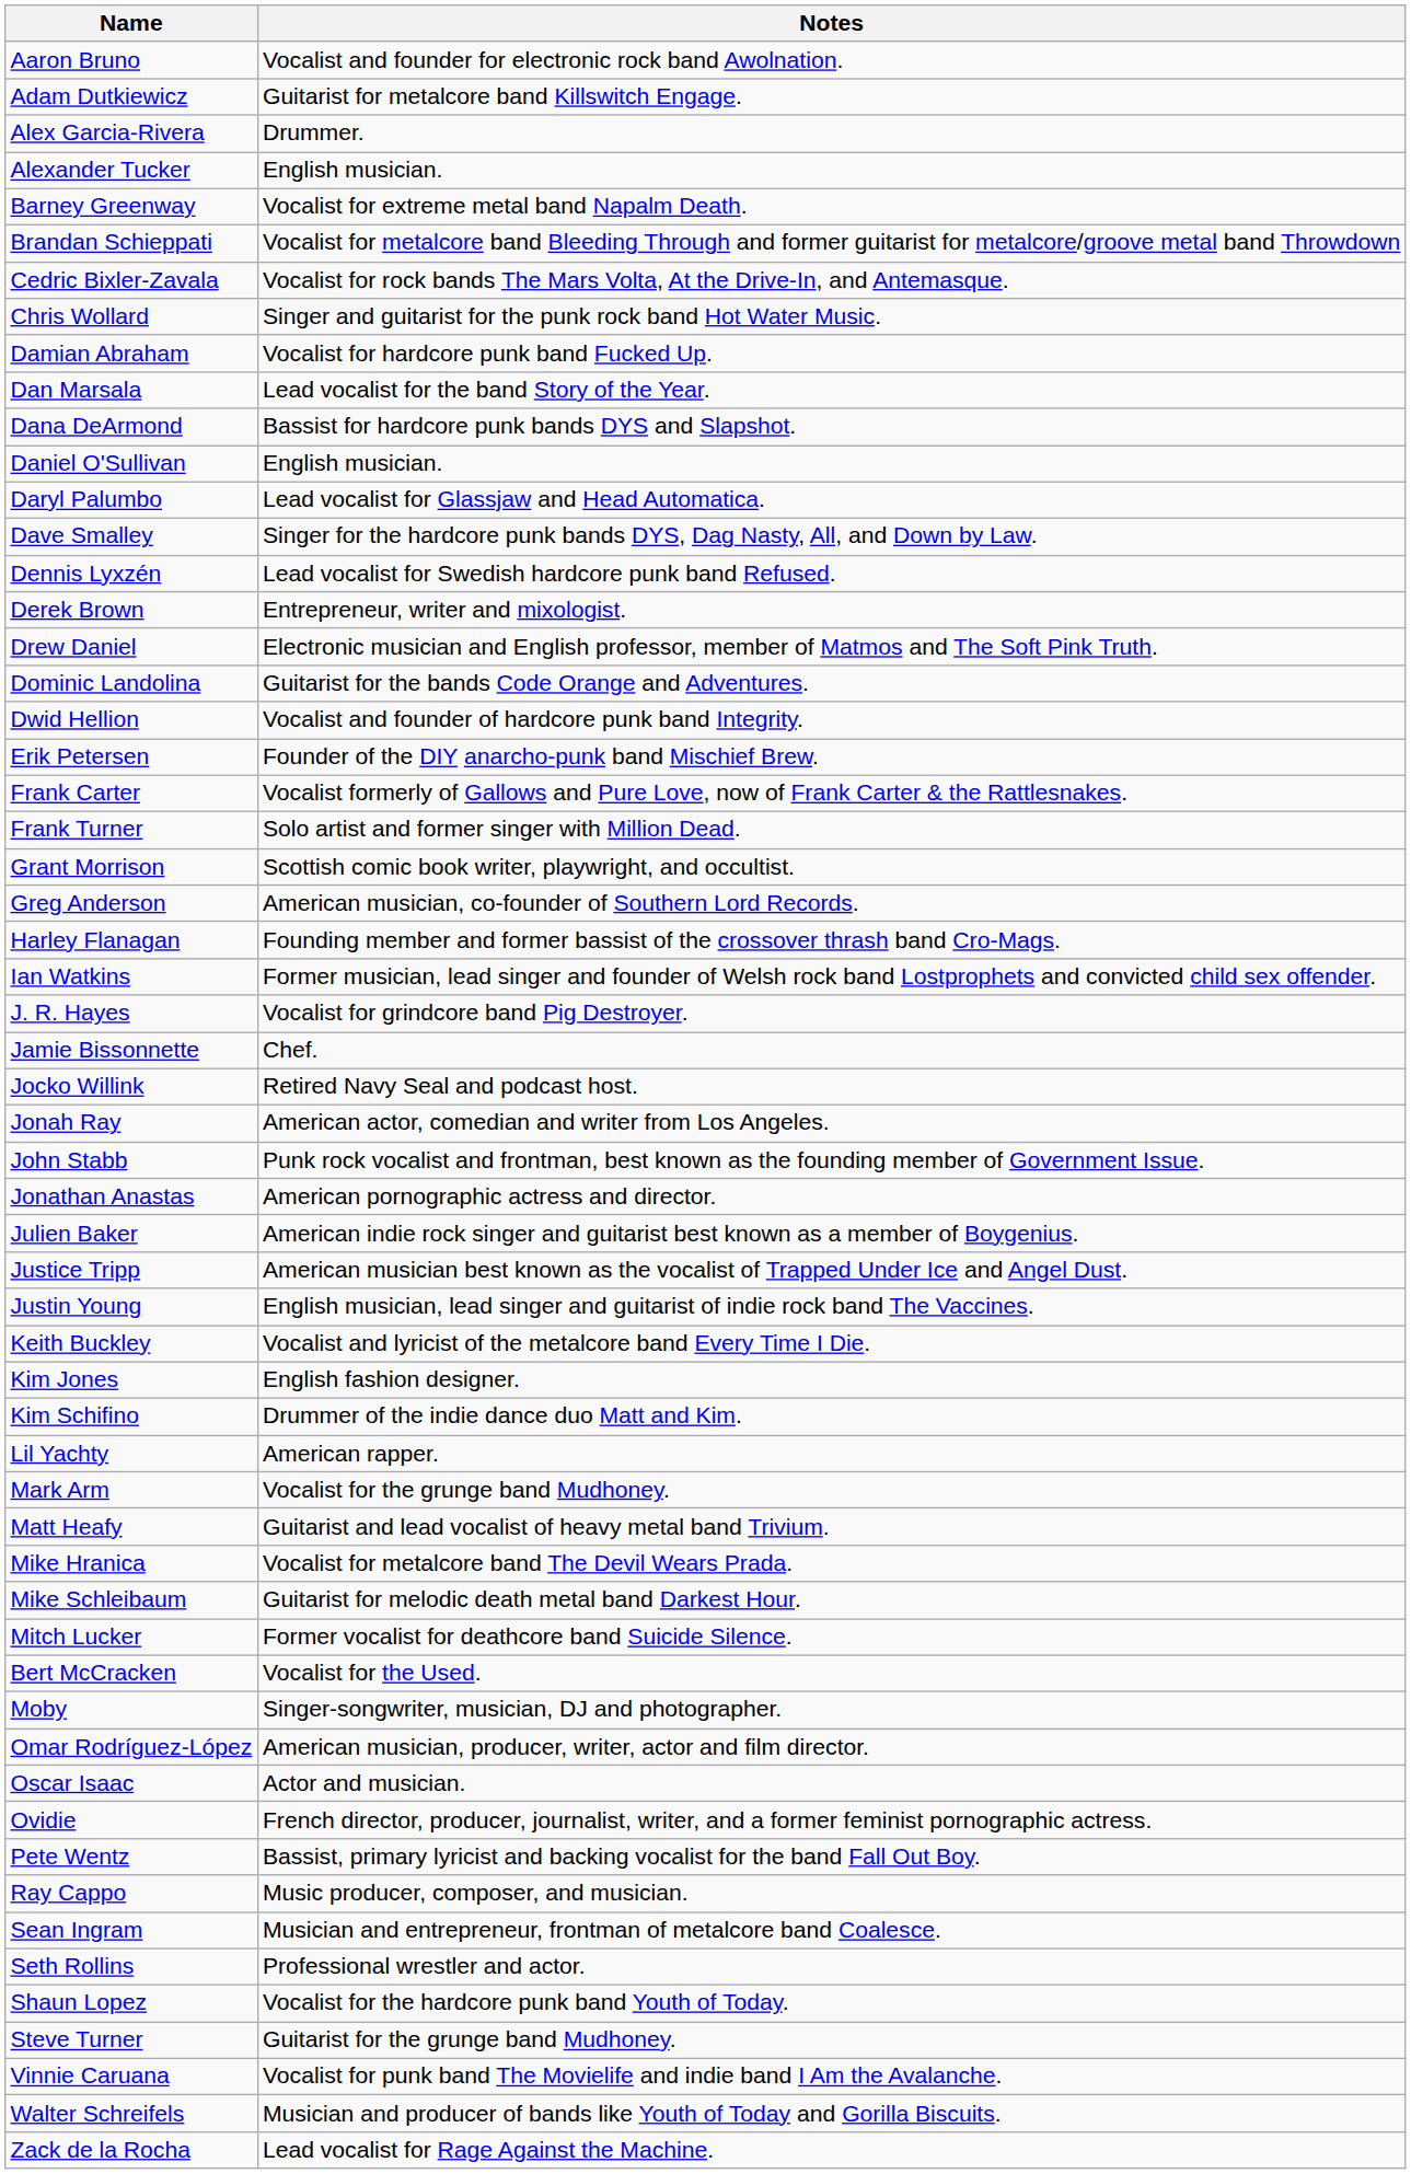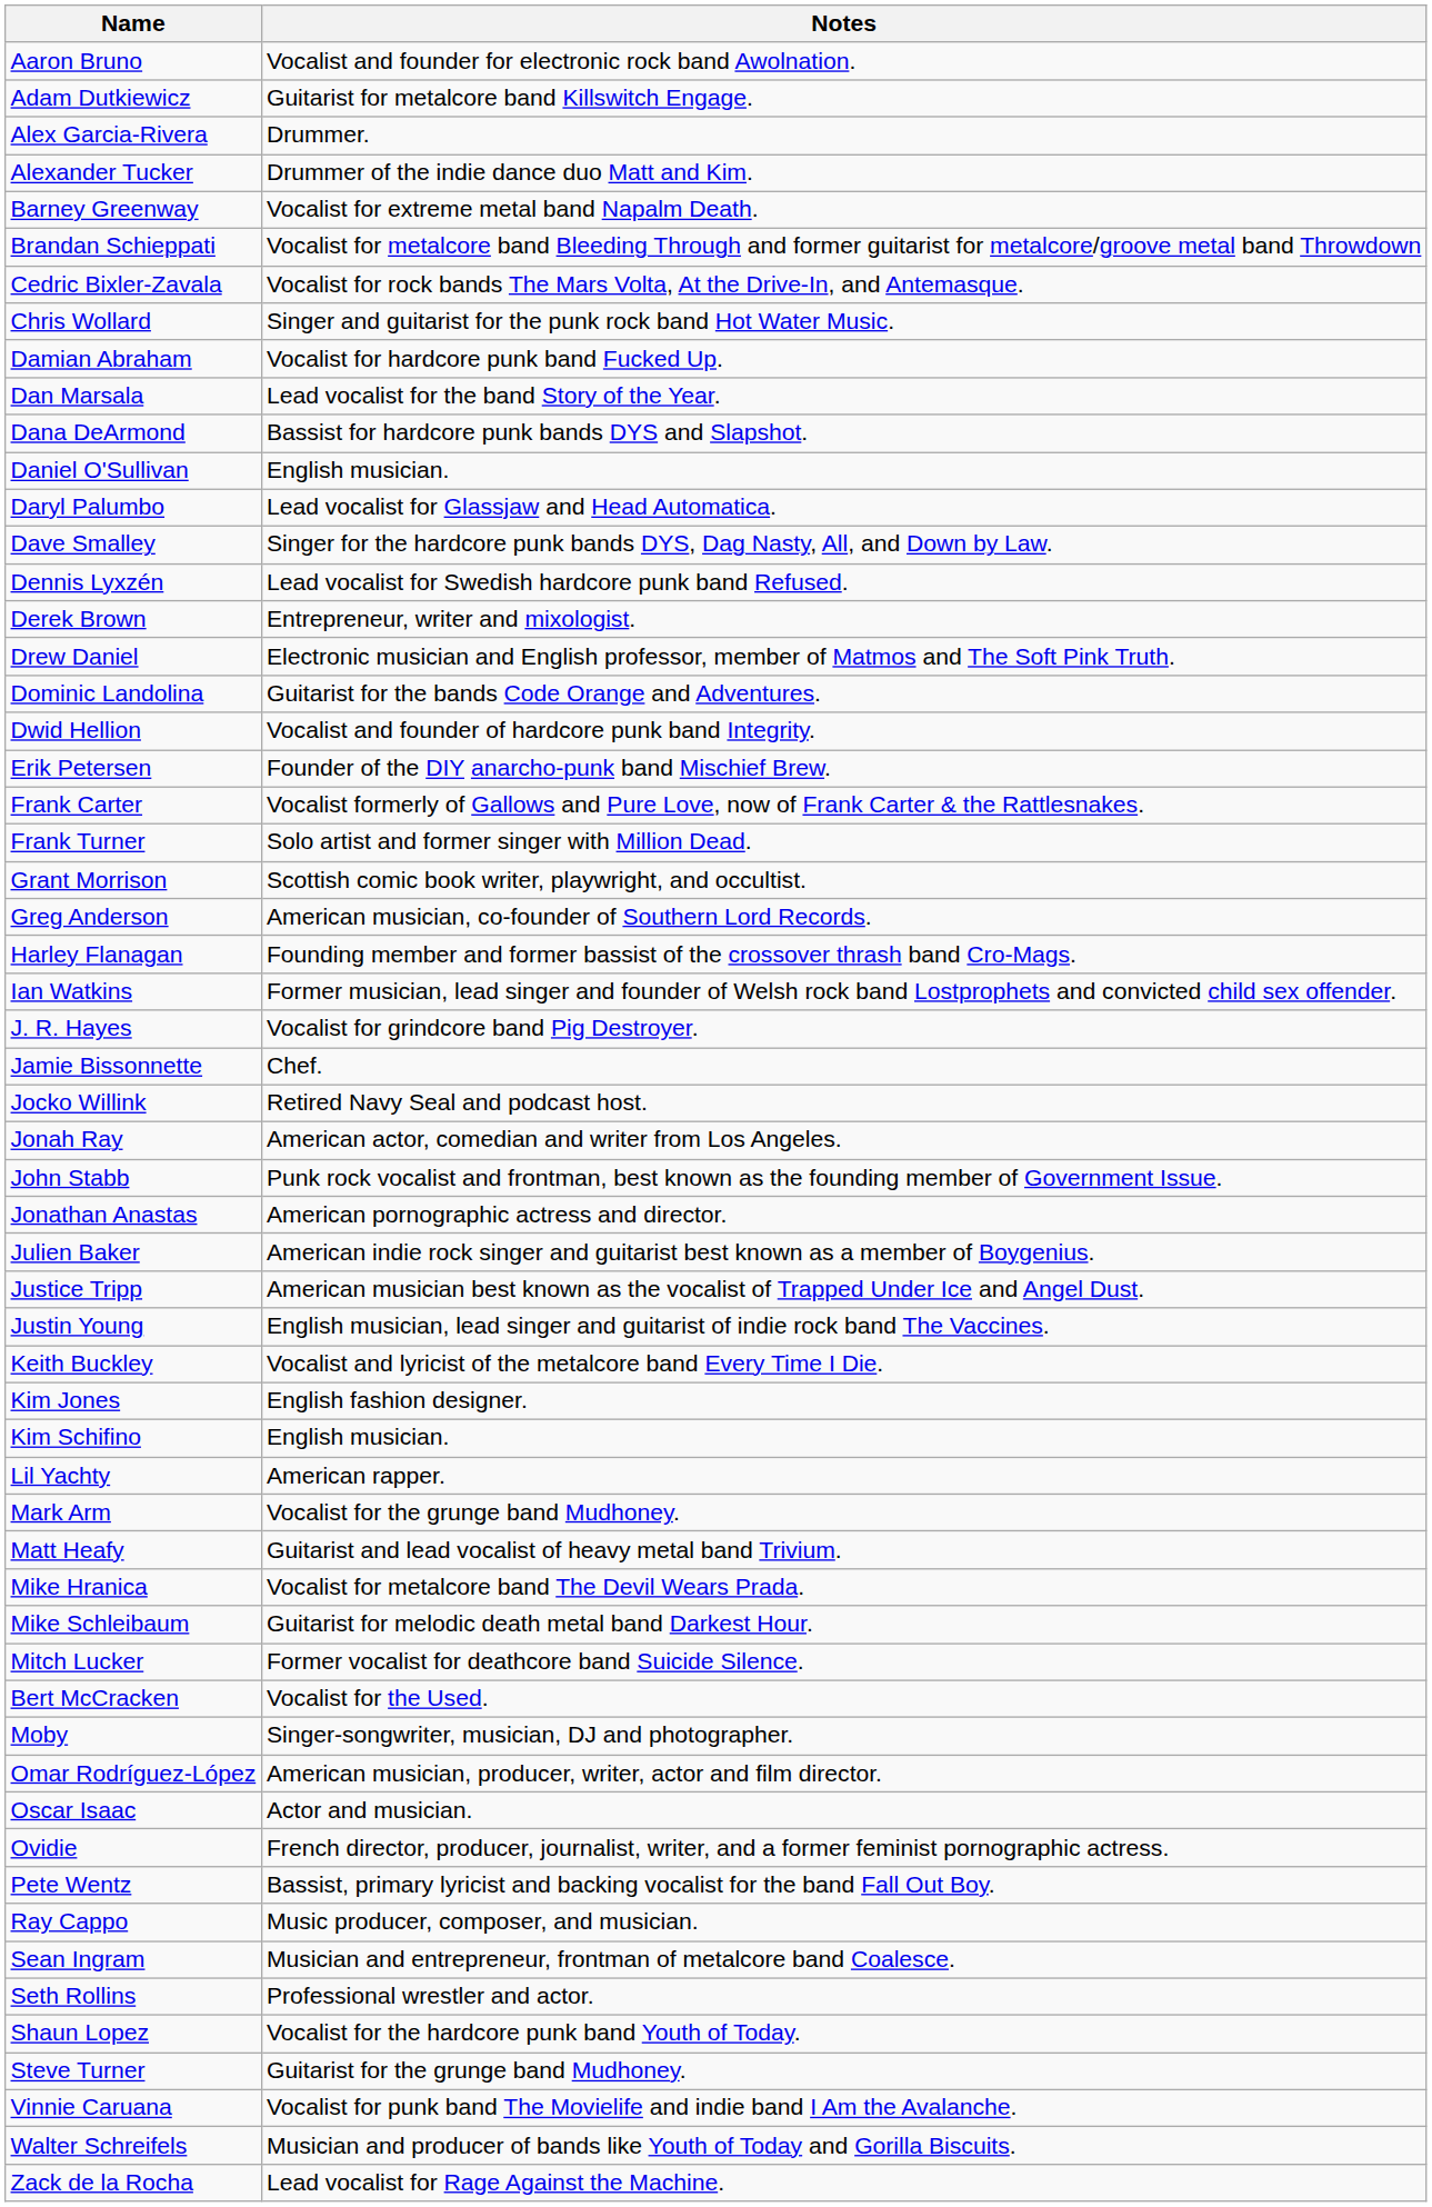Alexander Tucker | Notes: English musician. -> Drummer of the indie dance duo Matt and Kim.
Kim Schifino | Notes: Drummer of the indie dance duo Matt and Kim. -> English musician.
